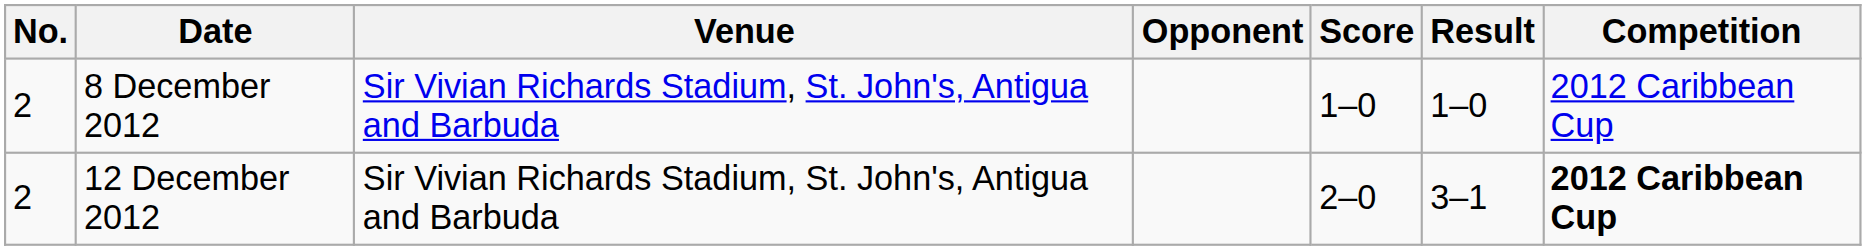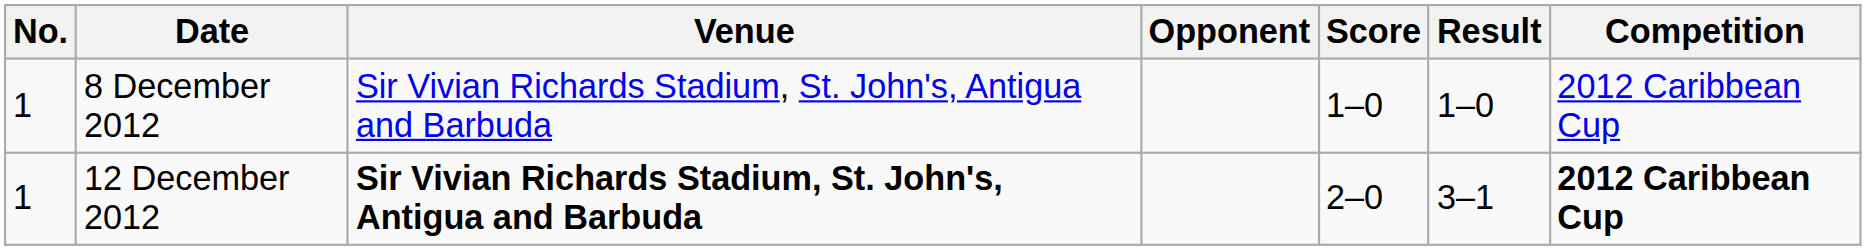8 December 2012 | No.: 2 -> 1
12 December 2012 | No.: 2 -> 1
12 December 2012 | Venue: normal -> bold
